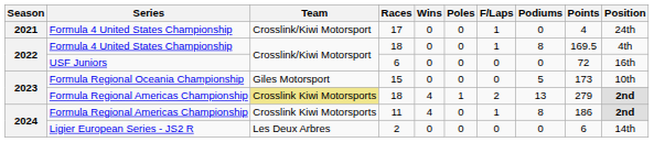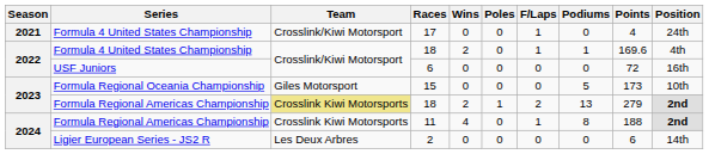Formula 4 United States Championship / 18 | Wins: 0 -> 2
Formula 4 United States Championship / 18 | Podiums: 8 -> 1
Formula 4 United States Championship / 18 | Points: 169.5 -> 169.6
Formula Regional Americas Championship / 18 | Wins: 4 -> 2
11 | Points: 186 -> 188
